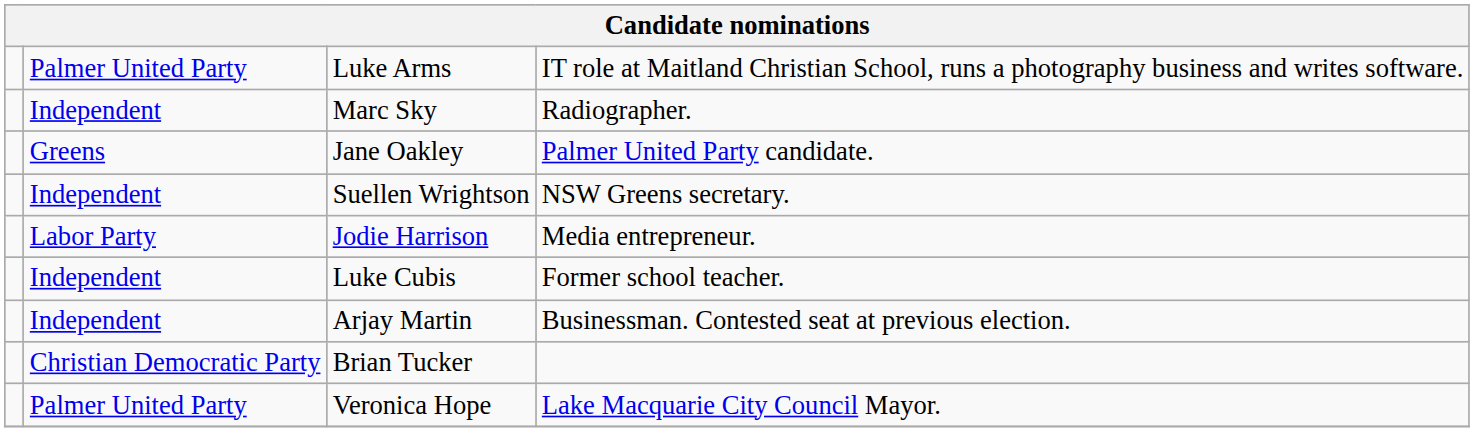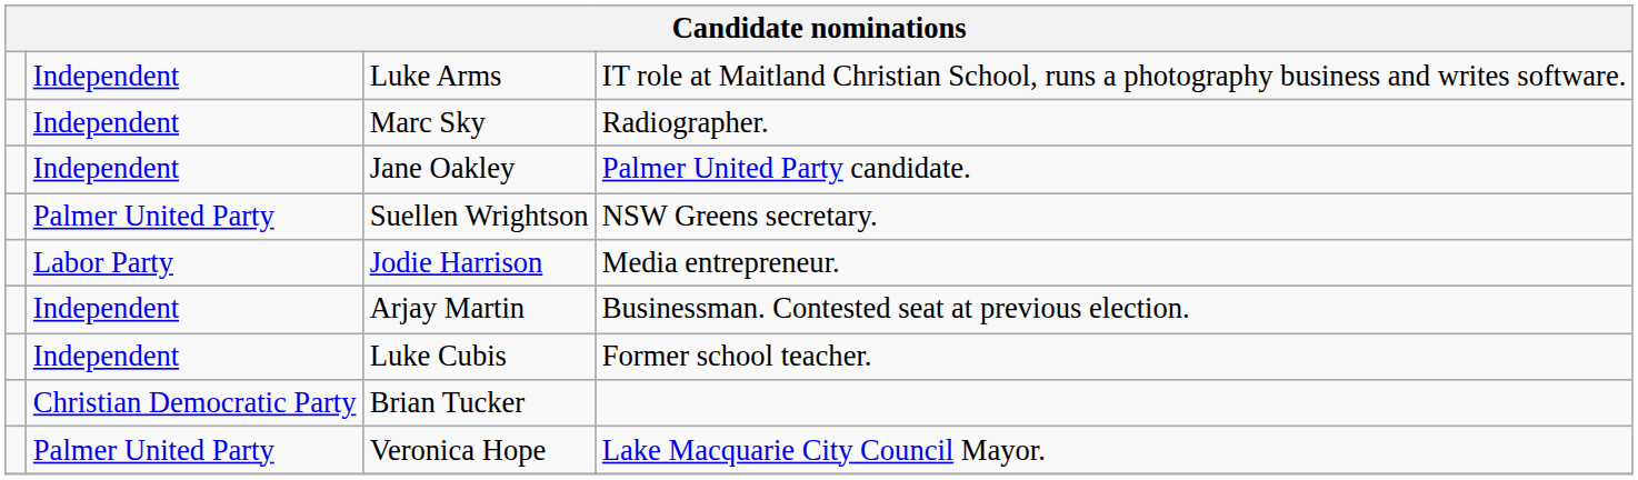Luke Arms | column 2: Palmer United Party -> Independent
Jane Oakley | column 2: Greens -> Independent
Suellen Wrightson | column 2: Independent -> Palmer United Party
rows swapped: Luke Cubis <-> Arjay Martin
